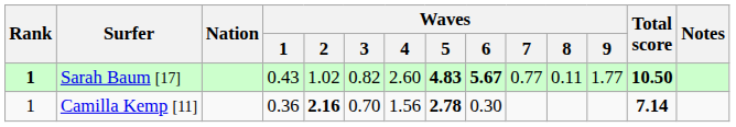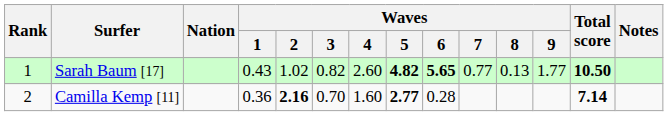Sarah Baum [17] | Rank: bold -> normal
Sarah Baum [17] | Waves / 5: 4.83 -> 4.82
Sarah Baum [17] | Waves / 6: 5.67 -> 5.65
Sarah Baum [17] | Waves / 8: 0.11 -> 0.13
Camilla Kemp [11] | Rank: 1 -> 2
Camilla Kemp [11] | Waves / 4: 1.56 -> 1.60
Camilla Kemp [11] | Waves / 5: 2.78 -> 2.77
Camilla Kemp [11] | Waves / 6: 0.30 -> 0.28
